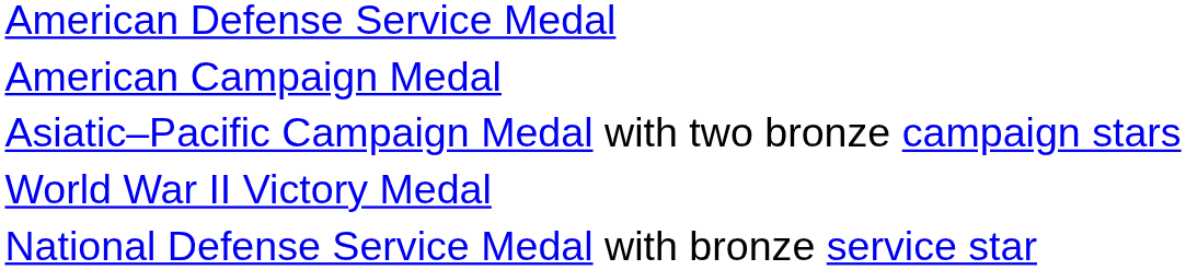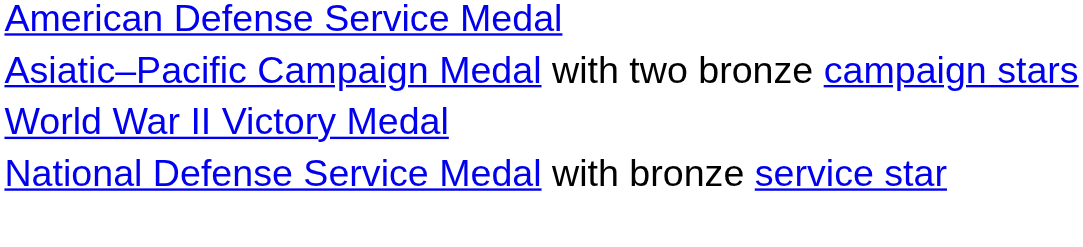- row: American Campaign Medal
